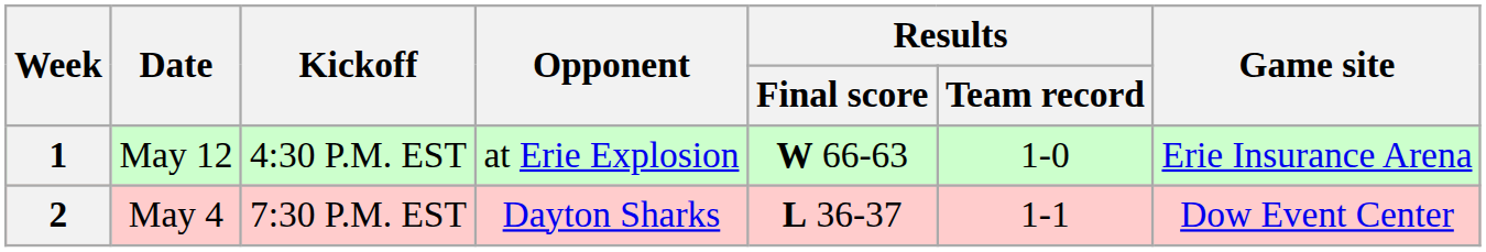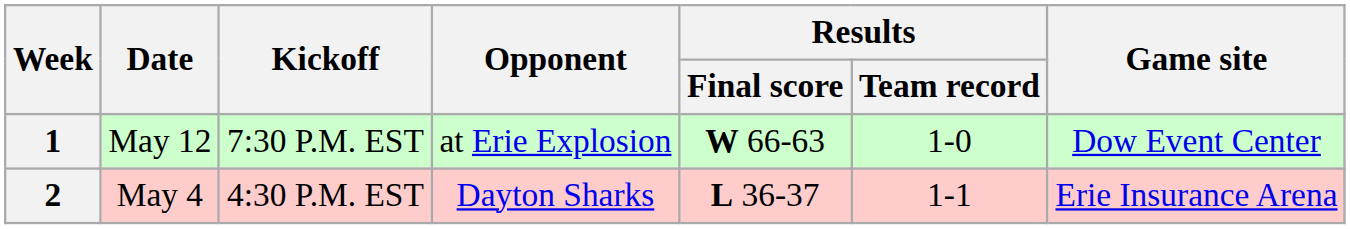1 | Kickoff: 4:30 P.M. EST -> 7:30 P.M. EST
1 | Game site: Erie Insurance Arena -> Dow Event Center
2 | Kickoff: 7:30 P.M. EST -> 4:30 P.M. EST
2 | Game site: Dow Event Center -> Erie Insurance Arena
